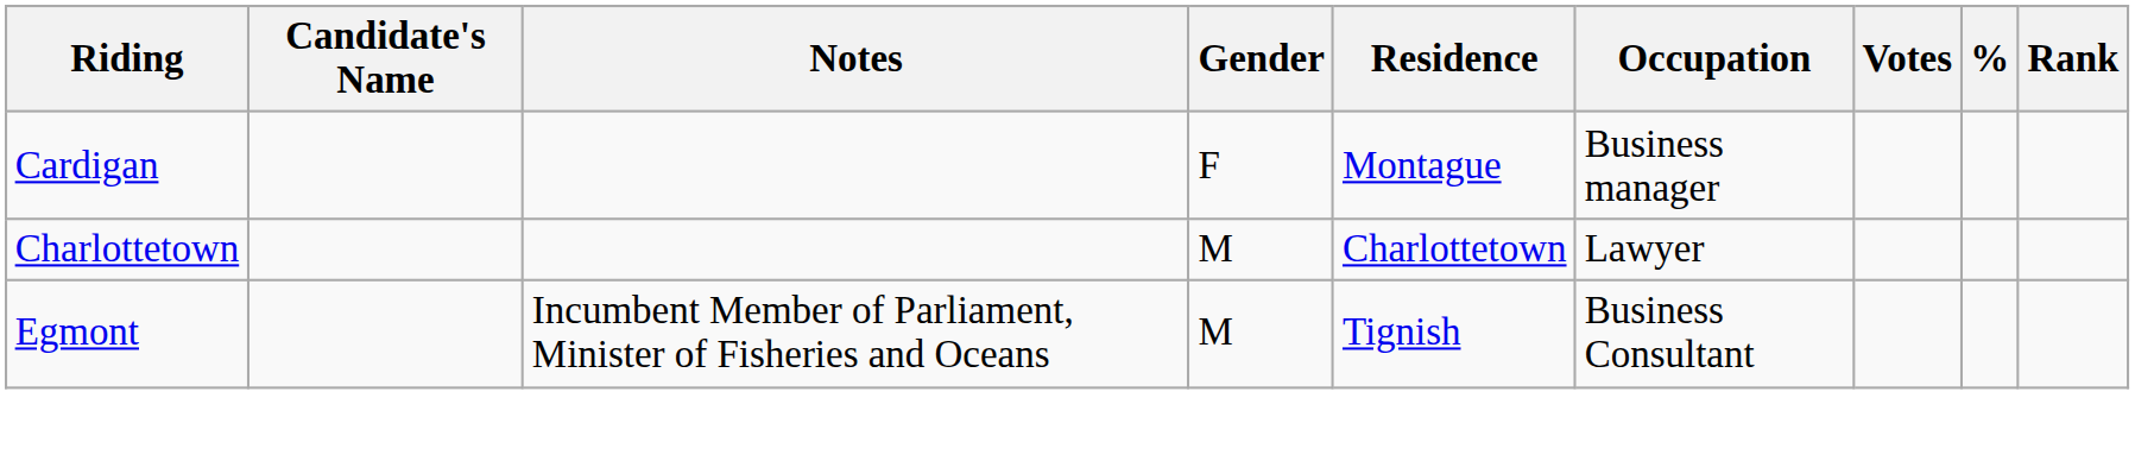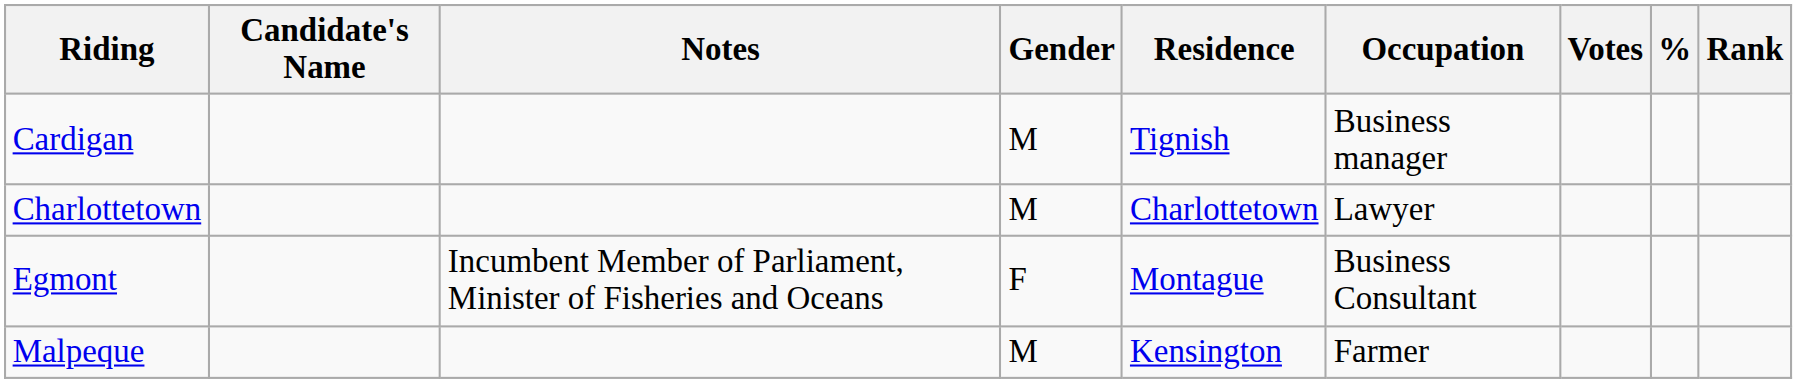Cardigan | Gender: F -> M
Cardigan | Residence: Montague -> Tignish
Egmont | Gender: M -> F
Egmont | Residence: Tignish -> Montague
+ row: Malpeque | M | Kensington | Farmer
